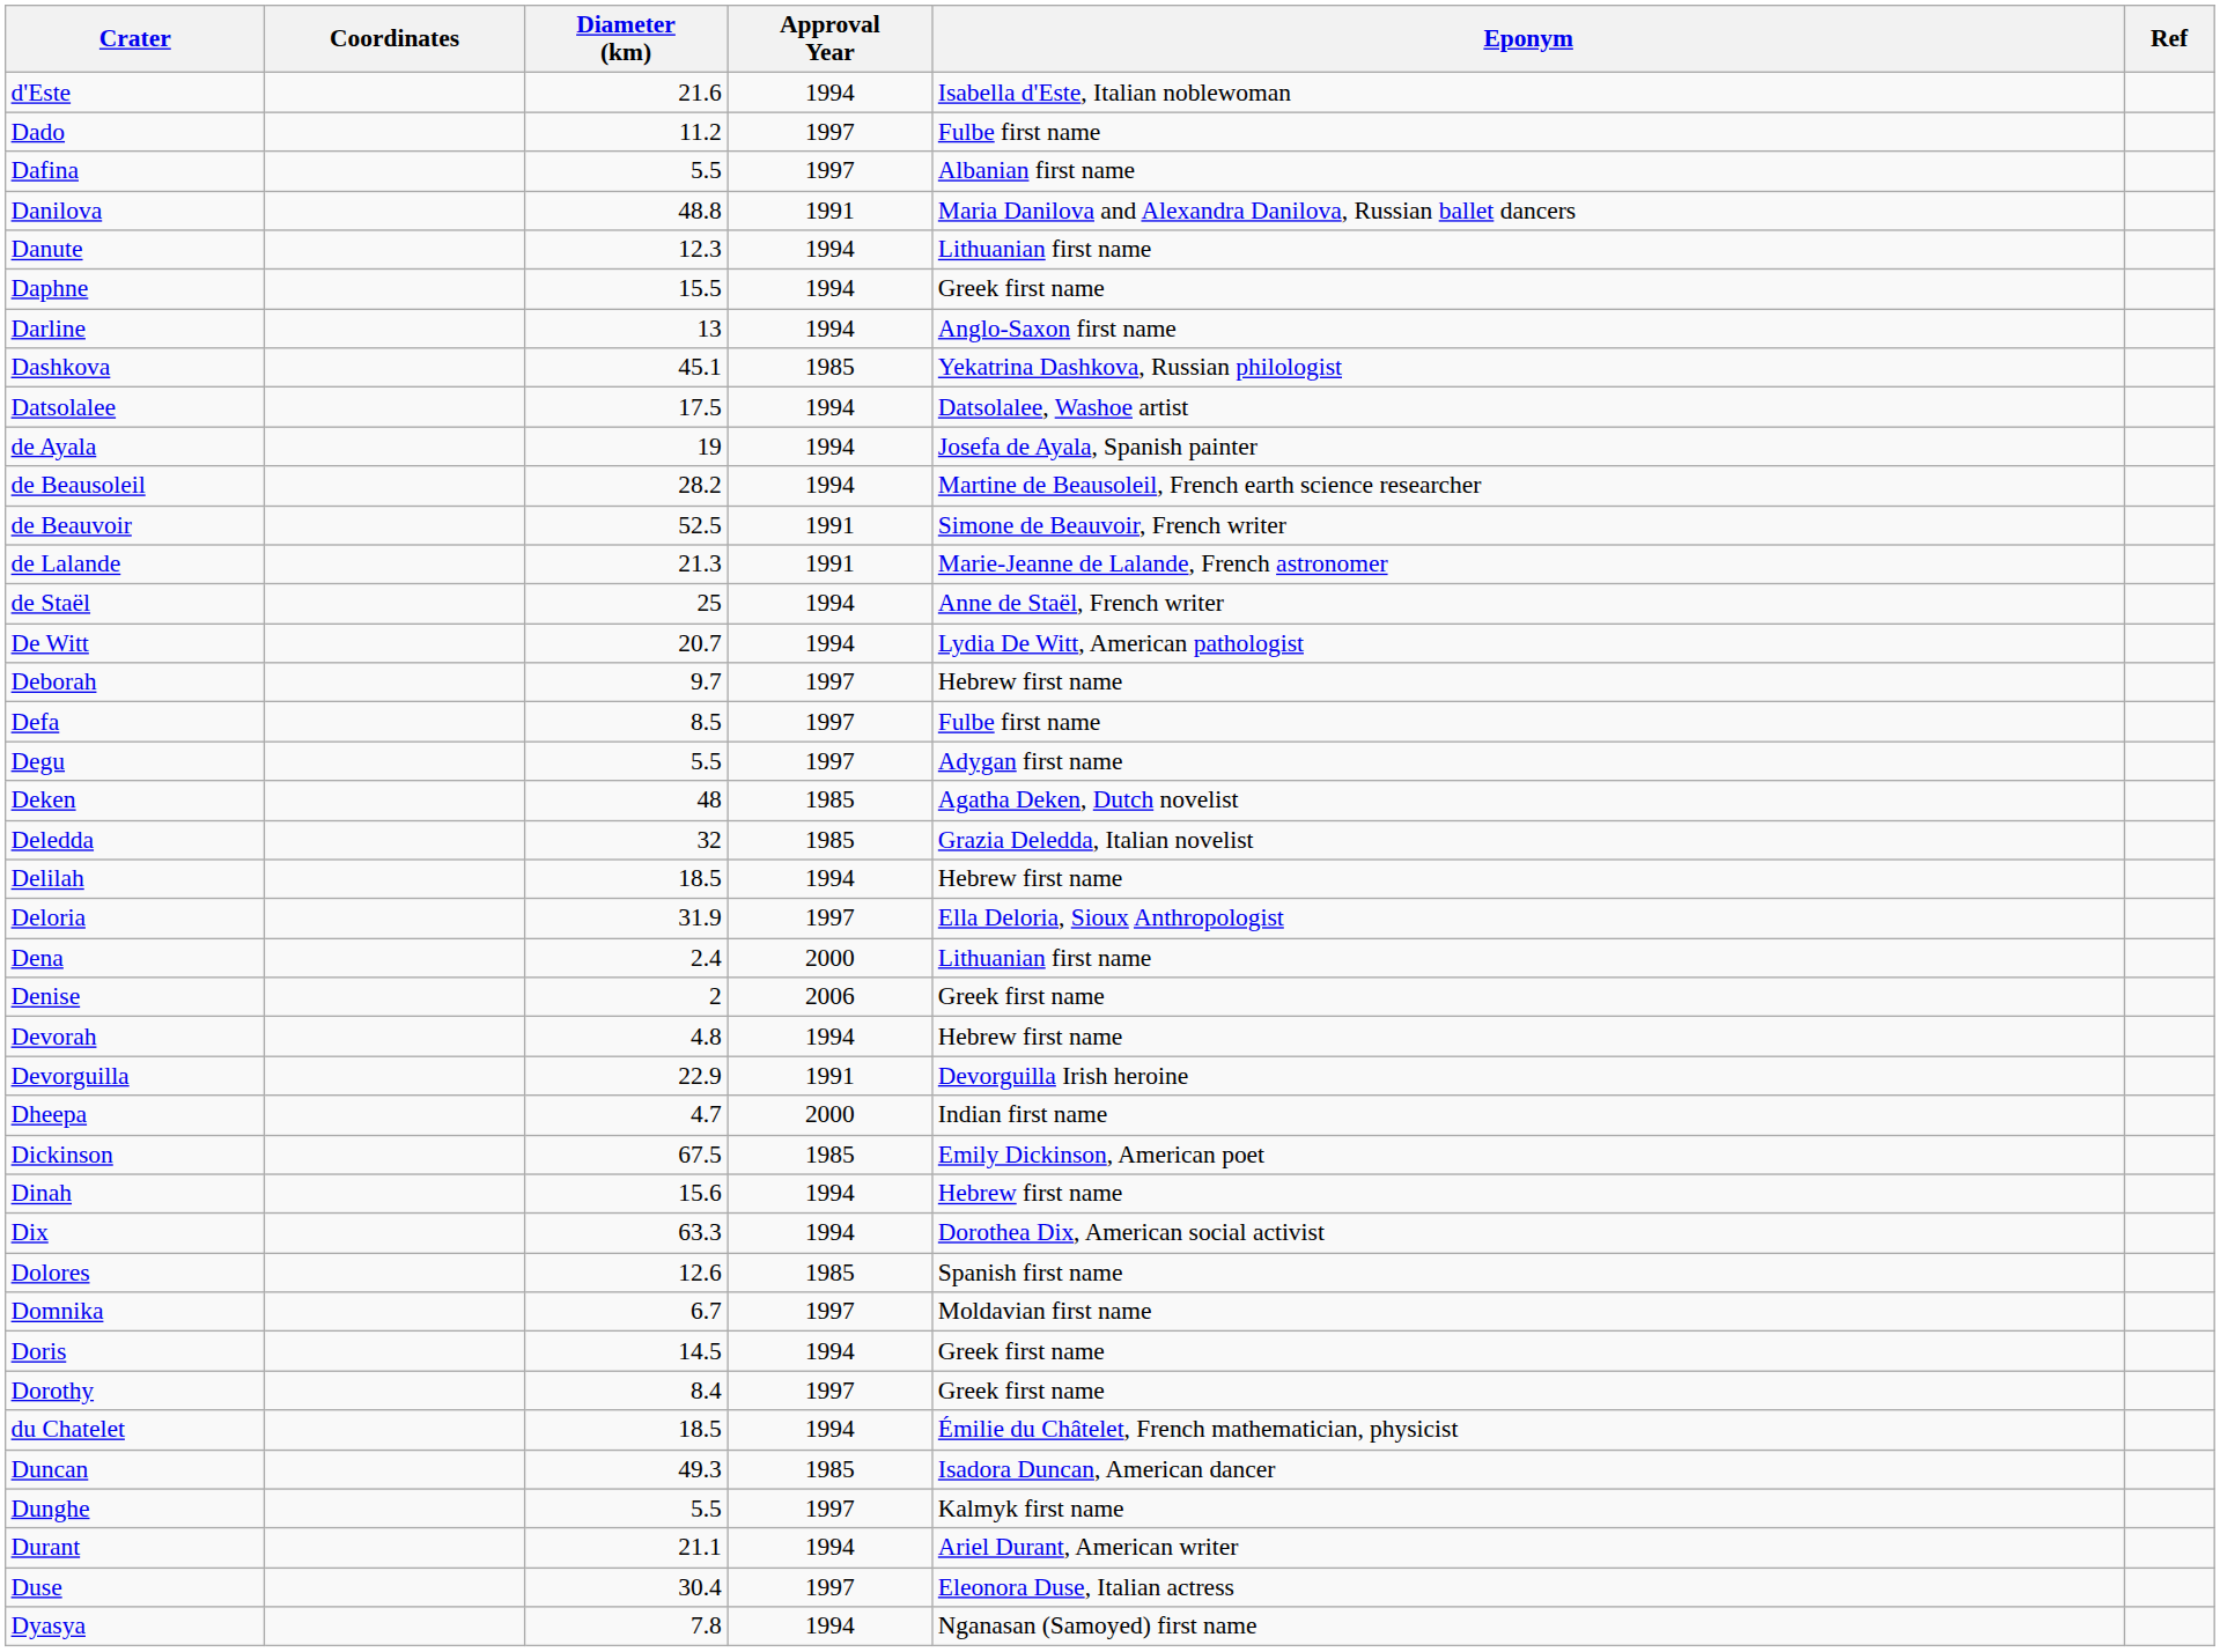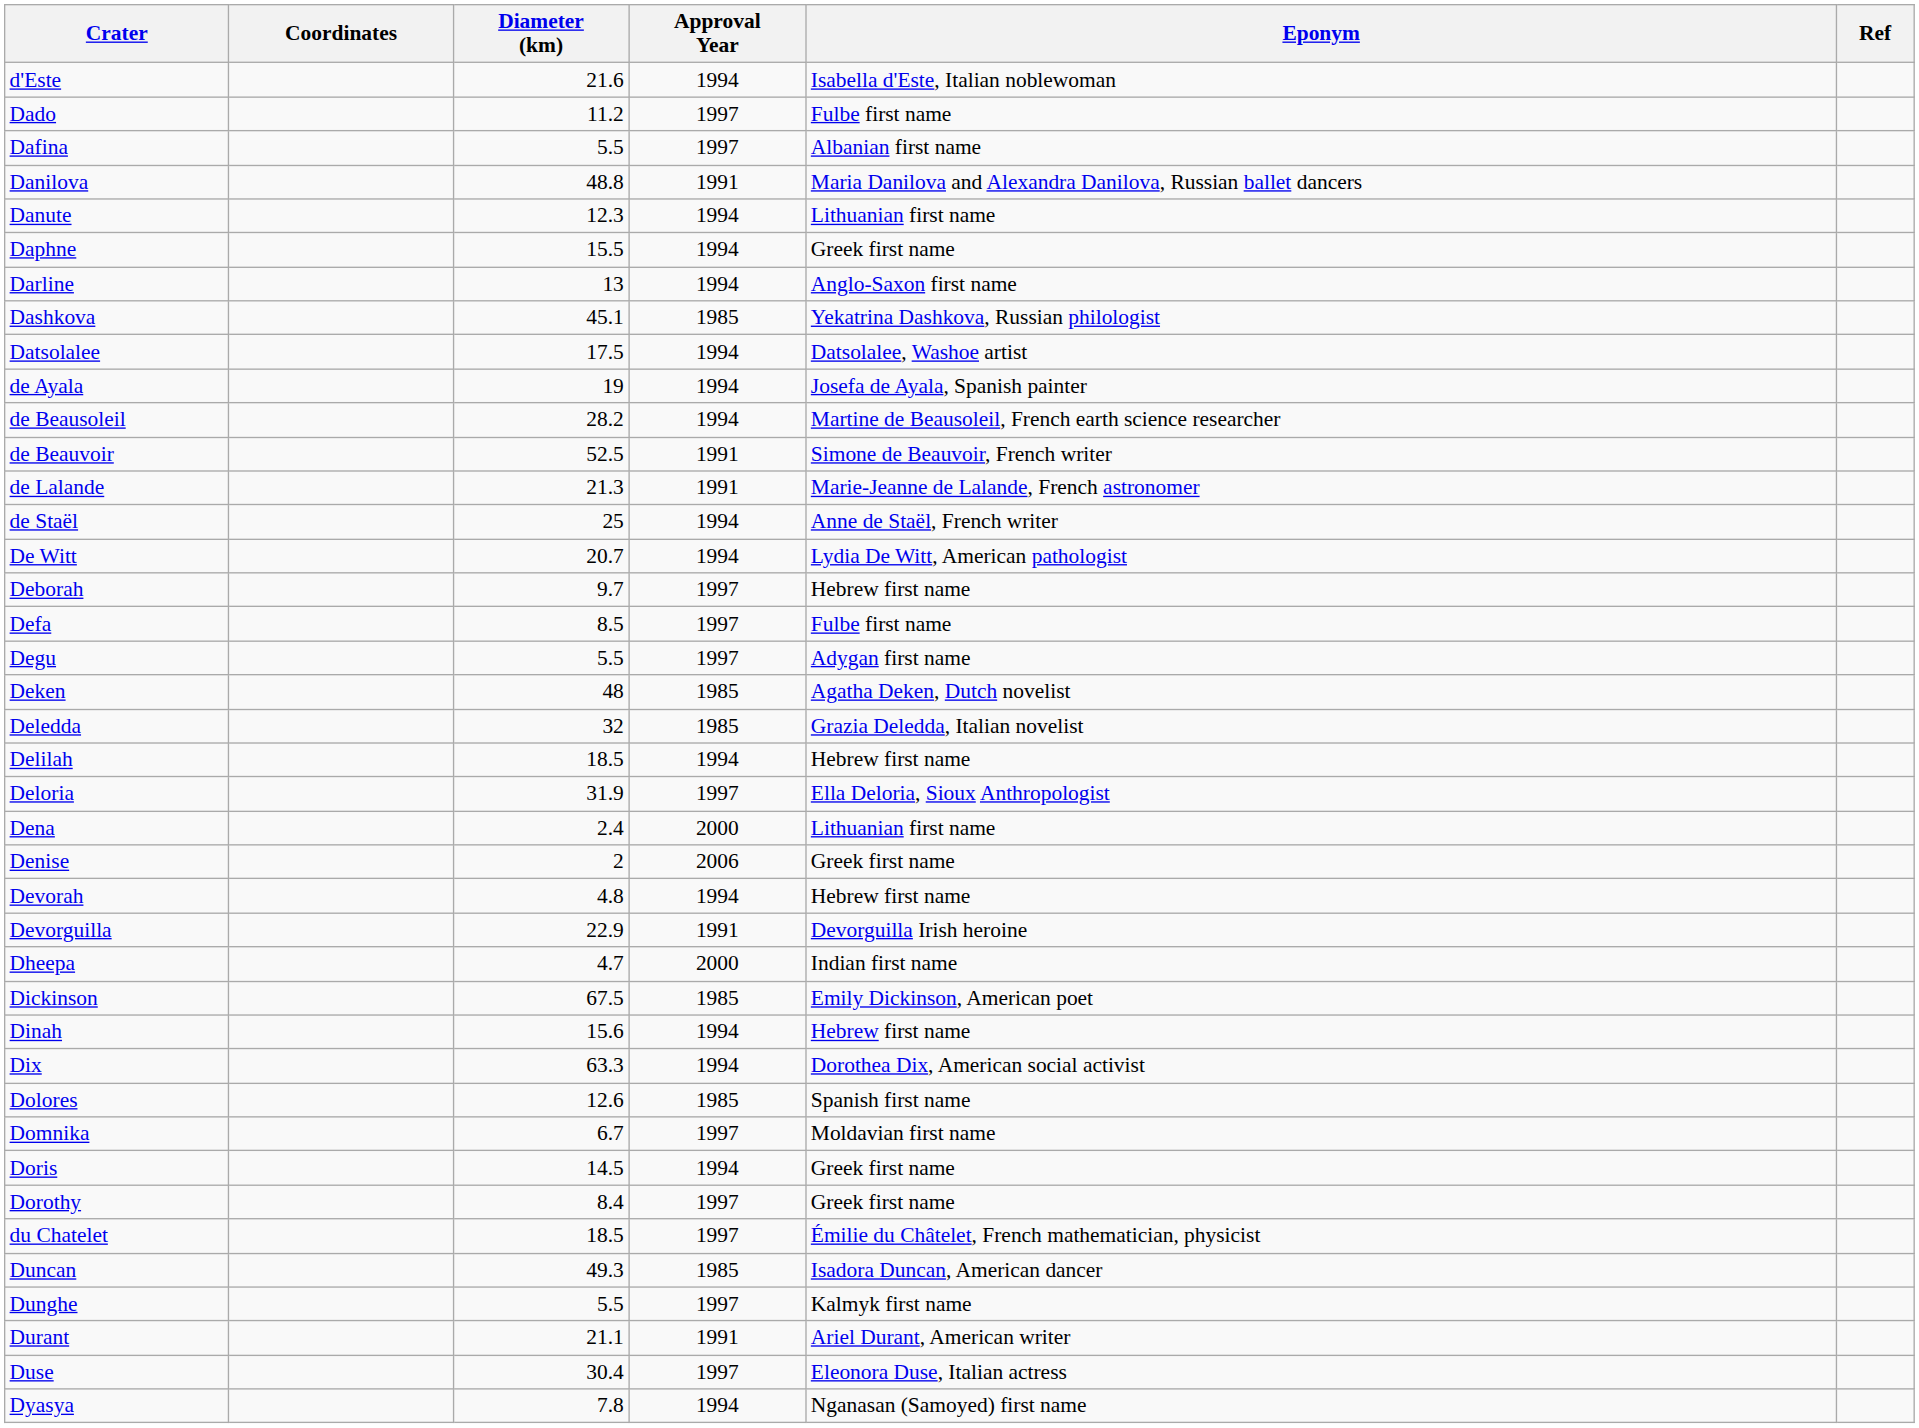du Chatelet | Approval Year: 1994 -> 1997
Durant | Approval Year: 1994 -> 1991
